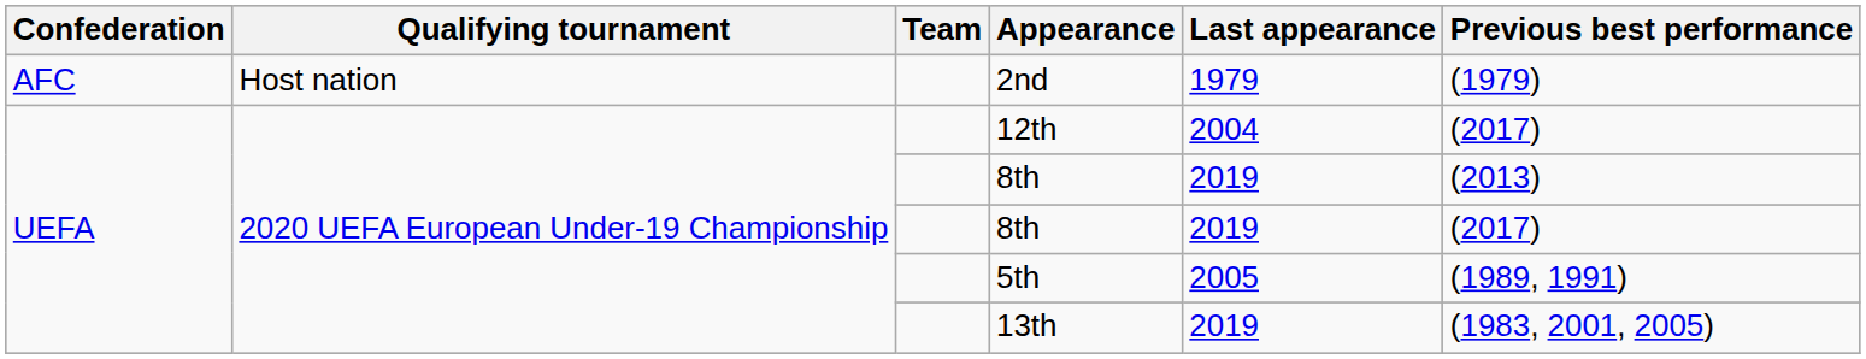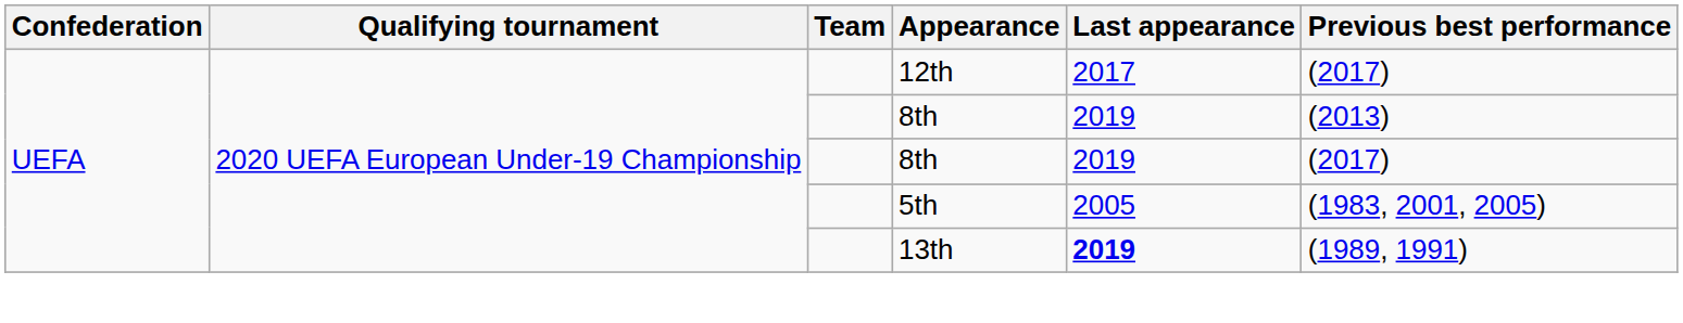- row: AFC | Host nation | 2nd | 1979 | (1979)
12th | Last appearance: 2004 -> 2017
5th | Previous best performance: (1989, 1991) -> (1983, 2001, 2005)
13th | Last appearance: normal -> bold
13th | Previous best performance: (1983, 2001, 2005) -> (1989, 1991)
